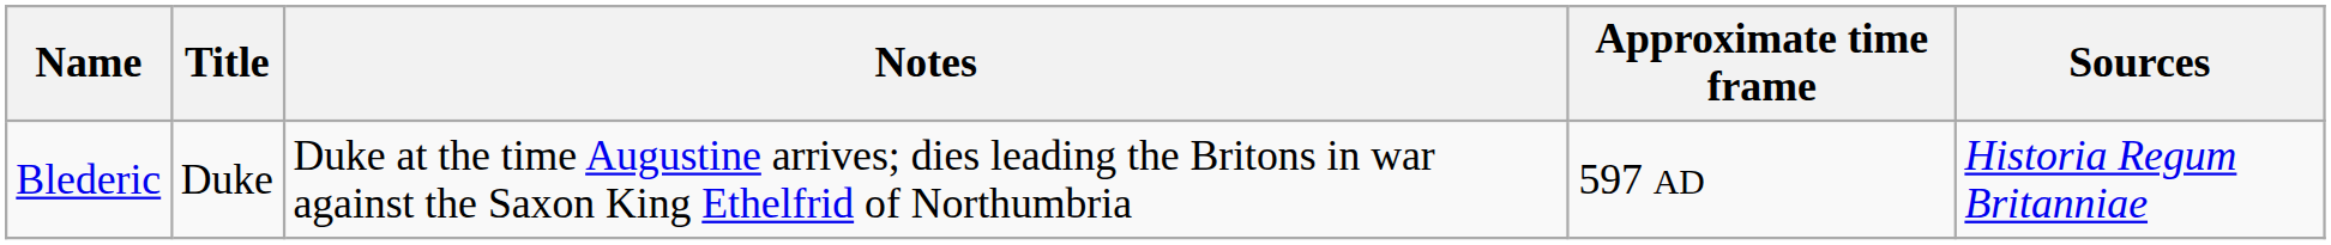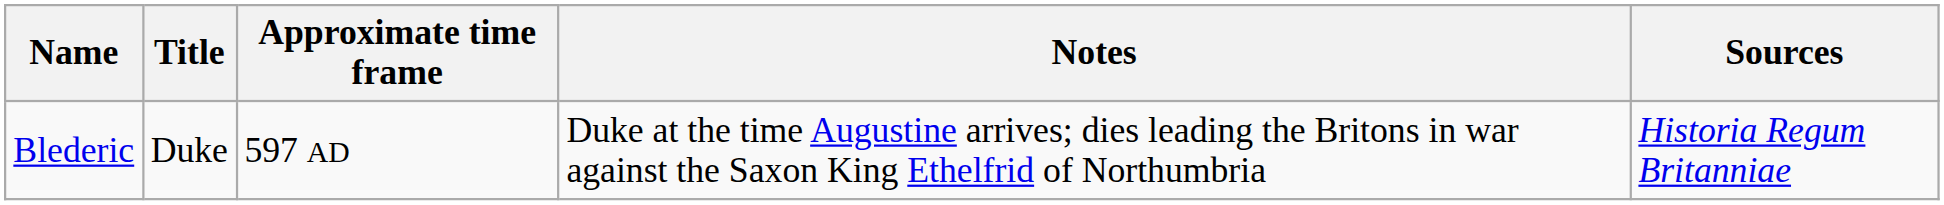columns swapped: Notes <-> Approximate time frame
